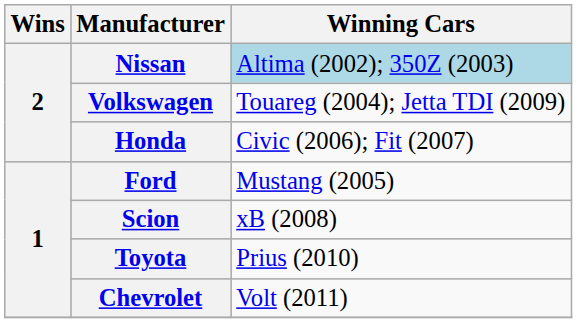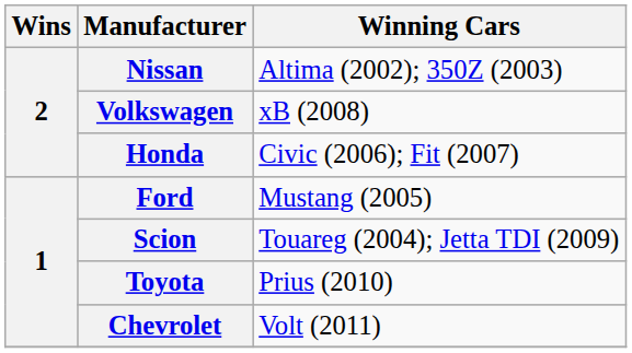Nissan | Winning Cars: lightblue background -> no background
Volkswagen | Winning Cars: Touareg (2004); Jetta TDI (2009) -> xB (2008)
Scion | Winning Cars: xB (2008) -> Touareg (2004); Jetta TDI (2009)
